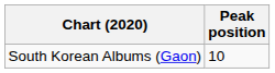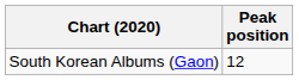South Korean Albums (Gaon) | Peak position: 10 -> 12
